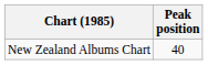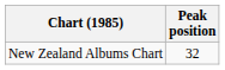New Zealand Albums Chart | Peak position: 40 -> 32
